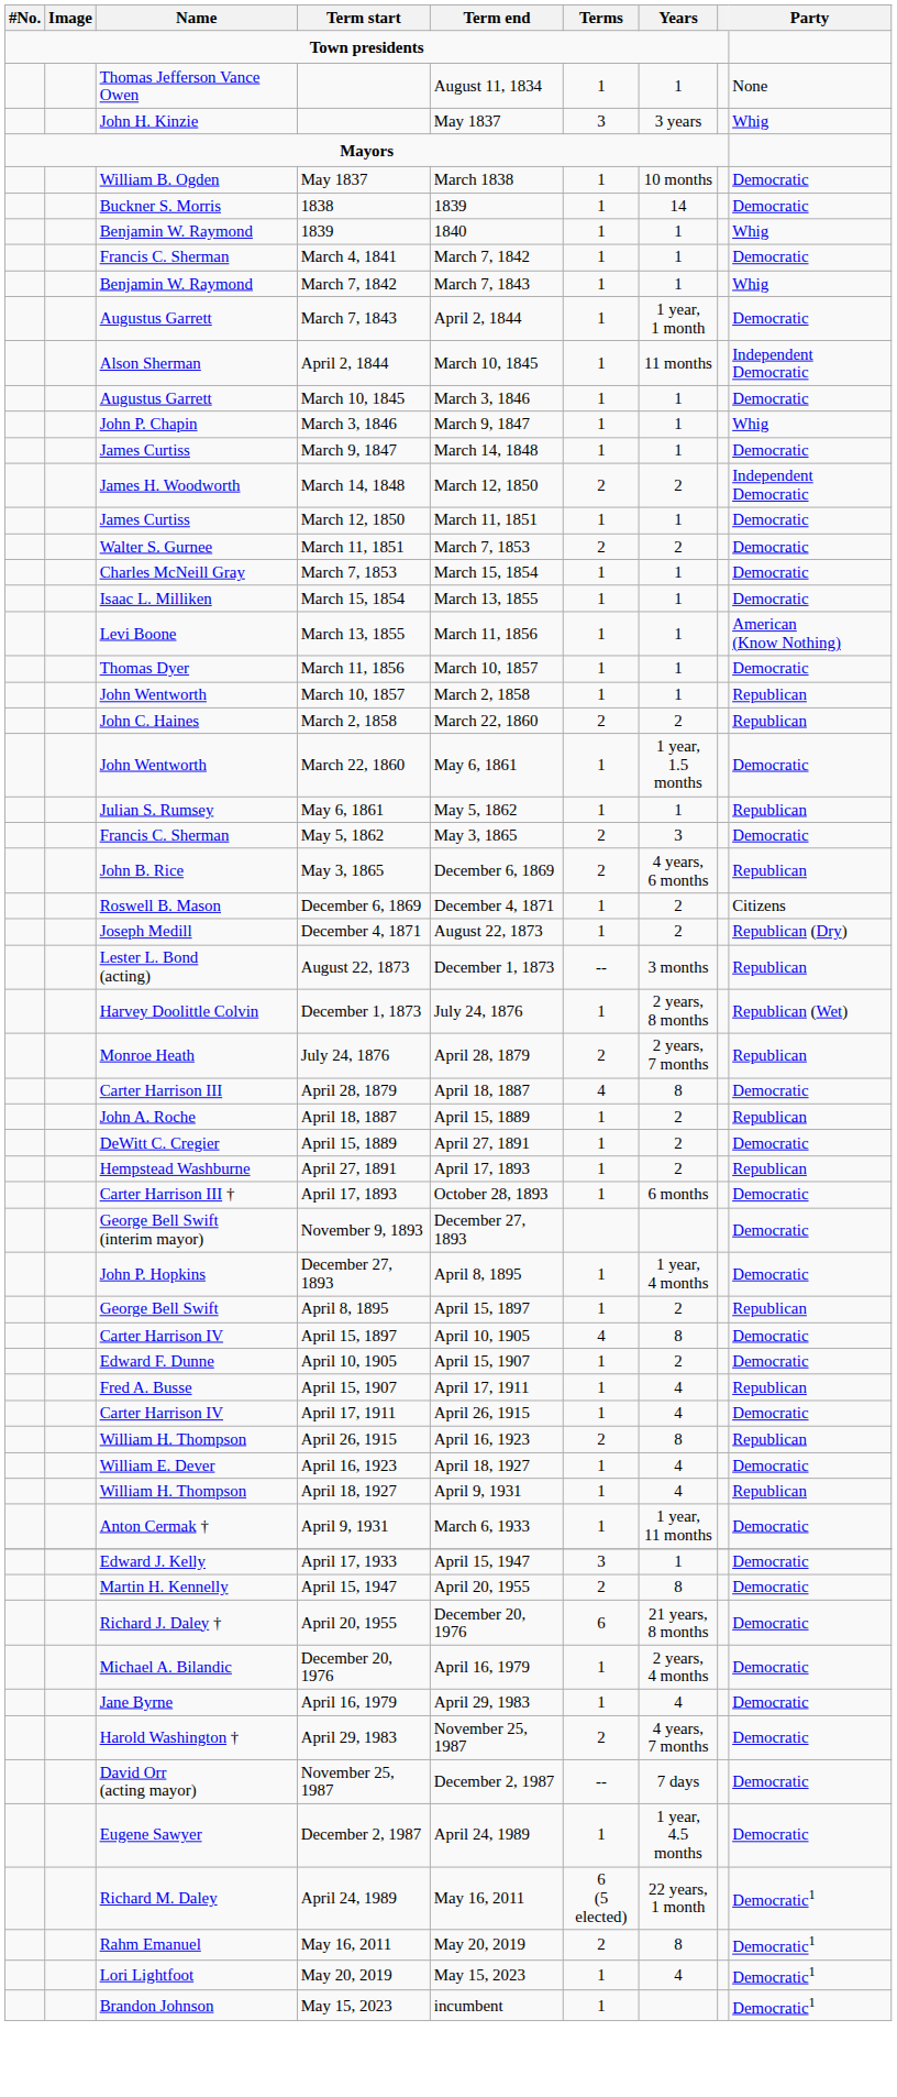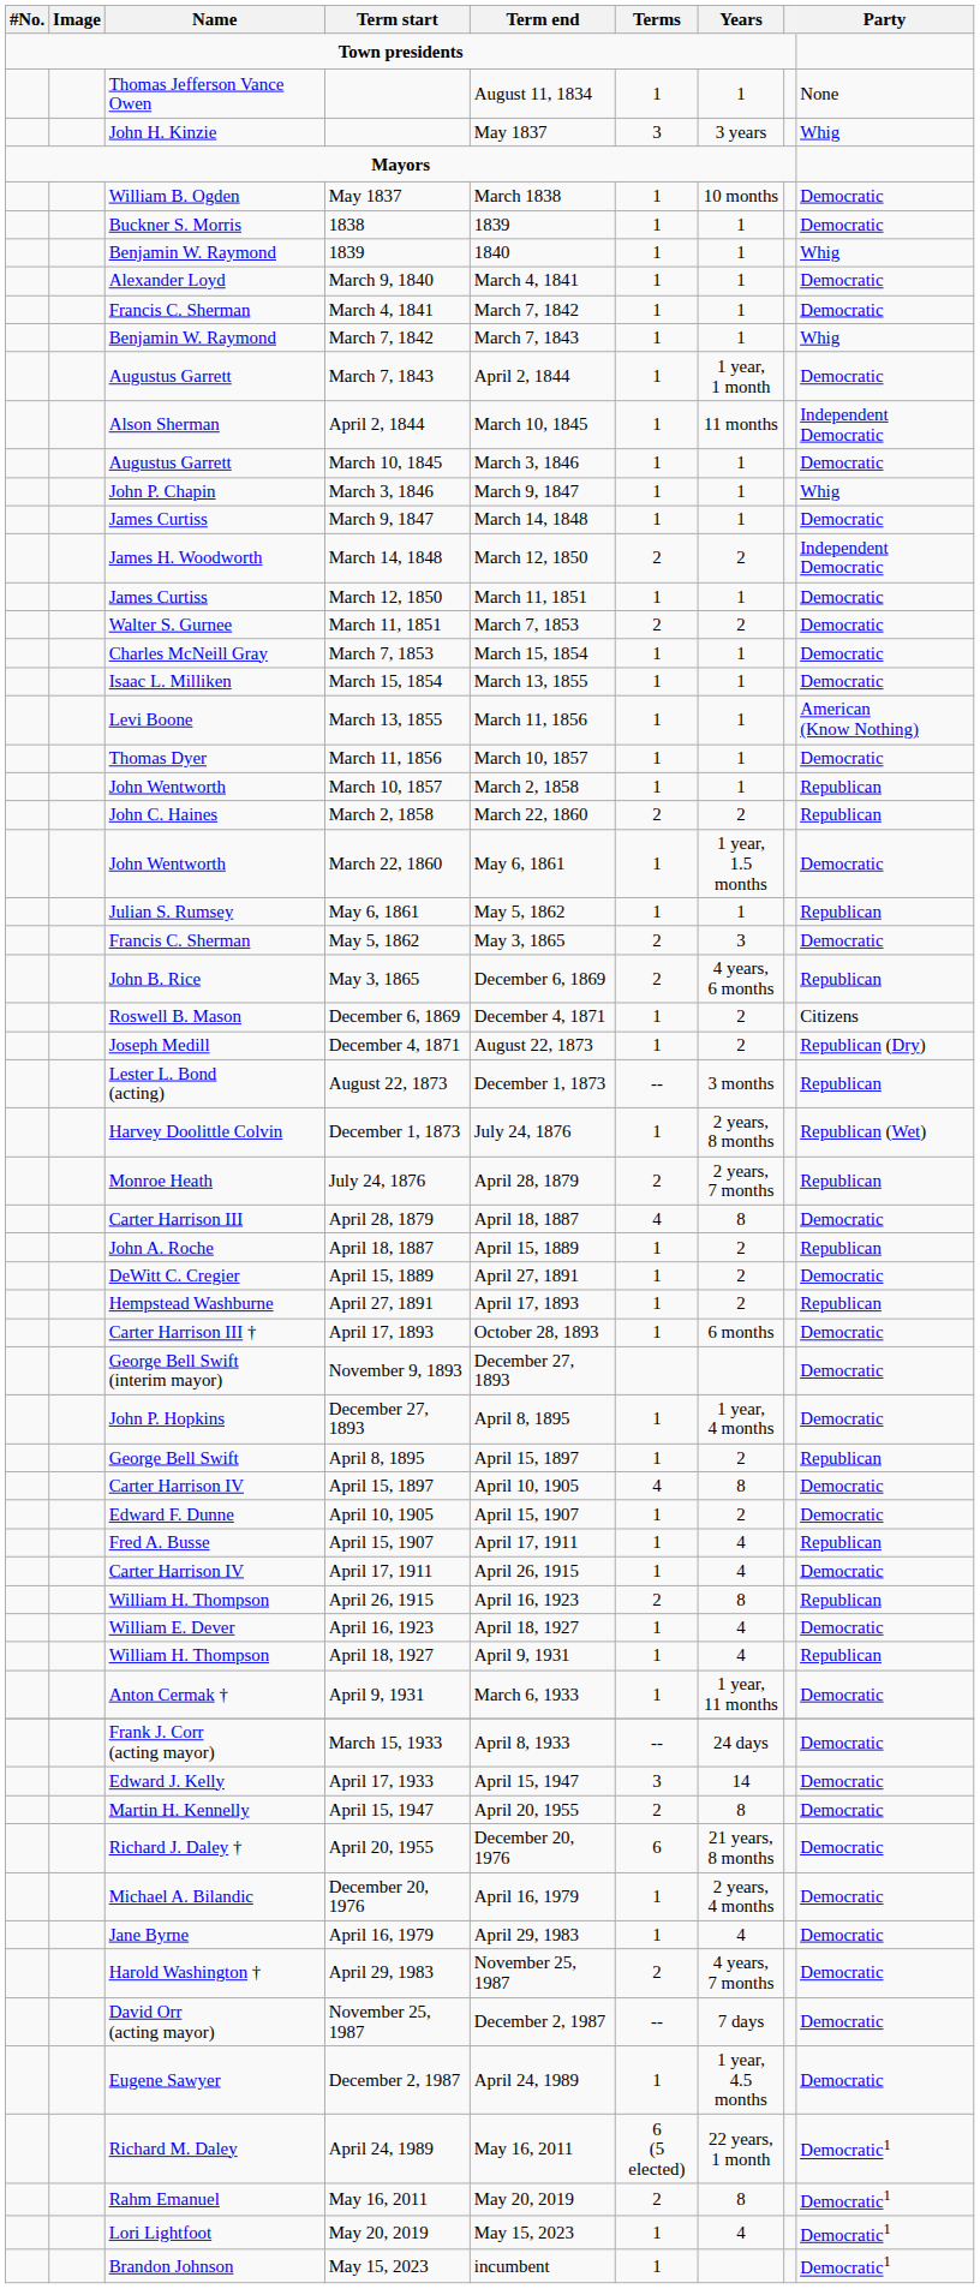1838 | Years: 14 -> 1
+ row: Alexander Loyd | March 9, 1840 | March 4, 1841 | 1 | 1 | Democratic
+ row: Frank J. Corr (acting mayor) | March 15, 1933 | April 8, 1933 | -- | 24 days | Democratic
April 17, 1933 | Years: 1 -> 14
